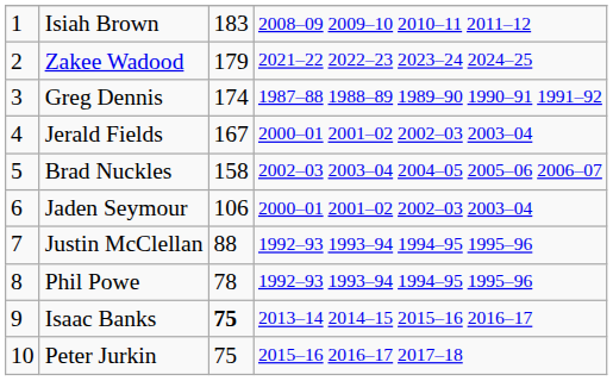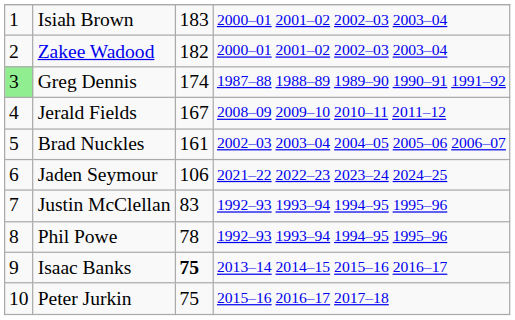Isiah Brown | column 4: 2008–09 2009–10 2010–11 2011–12 -> 2000–01 2001–02 2002–03 2003–04
Zakee Wadood | column 3: 179 -> 182
Zakee Wadood | column 4: 2021–22 2022–23 2023–24 2024–25 -> 2000–01 2001–02 2002–03 2003–04
Greg Dennis | column 1: no background -> lightgreen background
Jerald Fields | column 4: 2000–01 2001–02 2002–03 2003–04 -> 2008–09 2009–10 2010–11 2011–12
Brad Nuckles | column 3: 158 -> 161
Jaden Seymour | column 4: 2000–01 2001–02 2002–03 2003–04 -> 2021–22 2022–23 2023–24 2024–25
Justin McClellan | column 3: 88 -> 83
